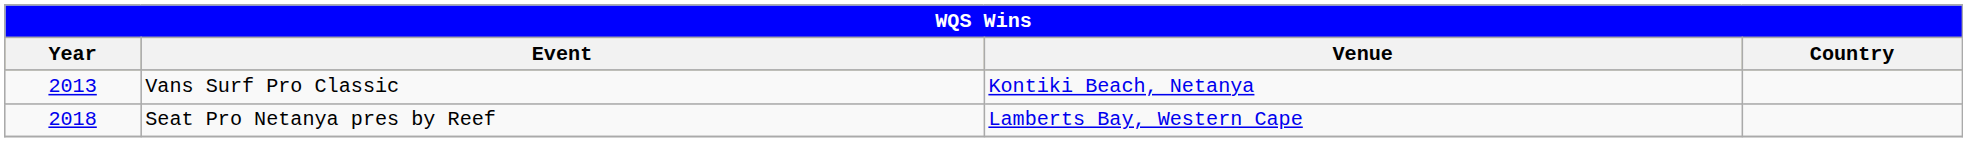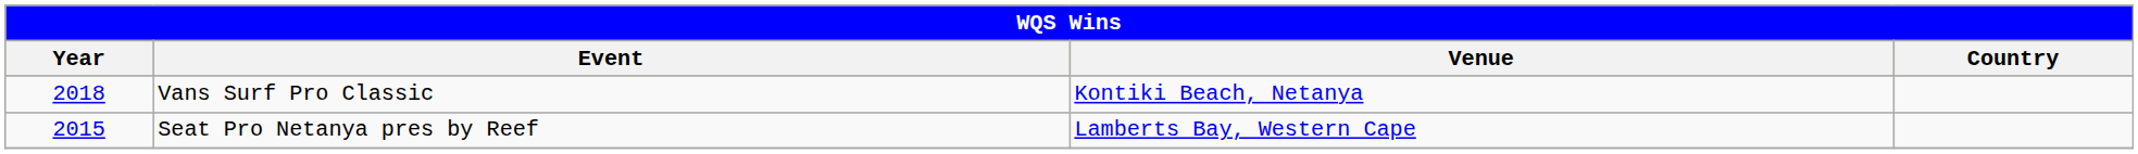Vans Surf Pro Classic | Year: 2013 -> 2018
Seat Pro Netanya pres by Reef | Year: 2018 -> 2015
